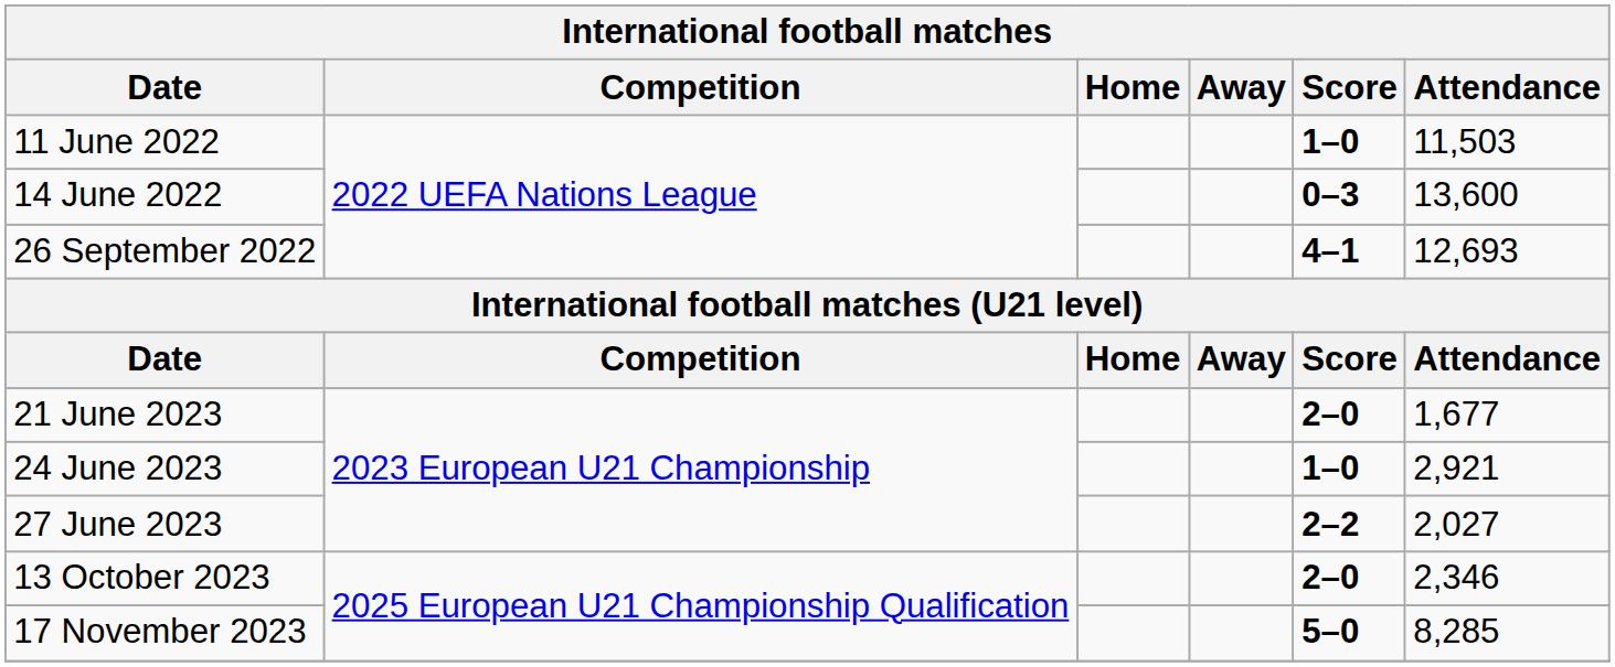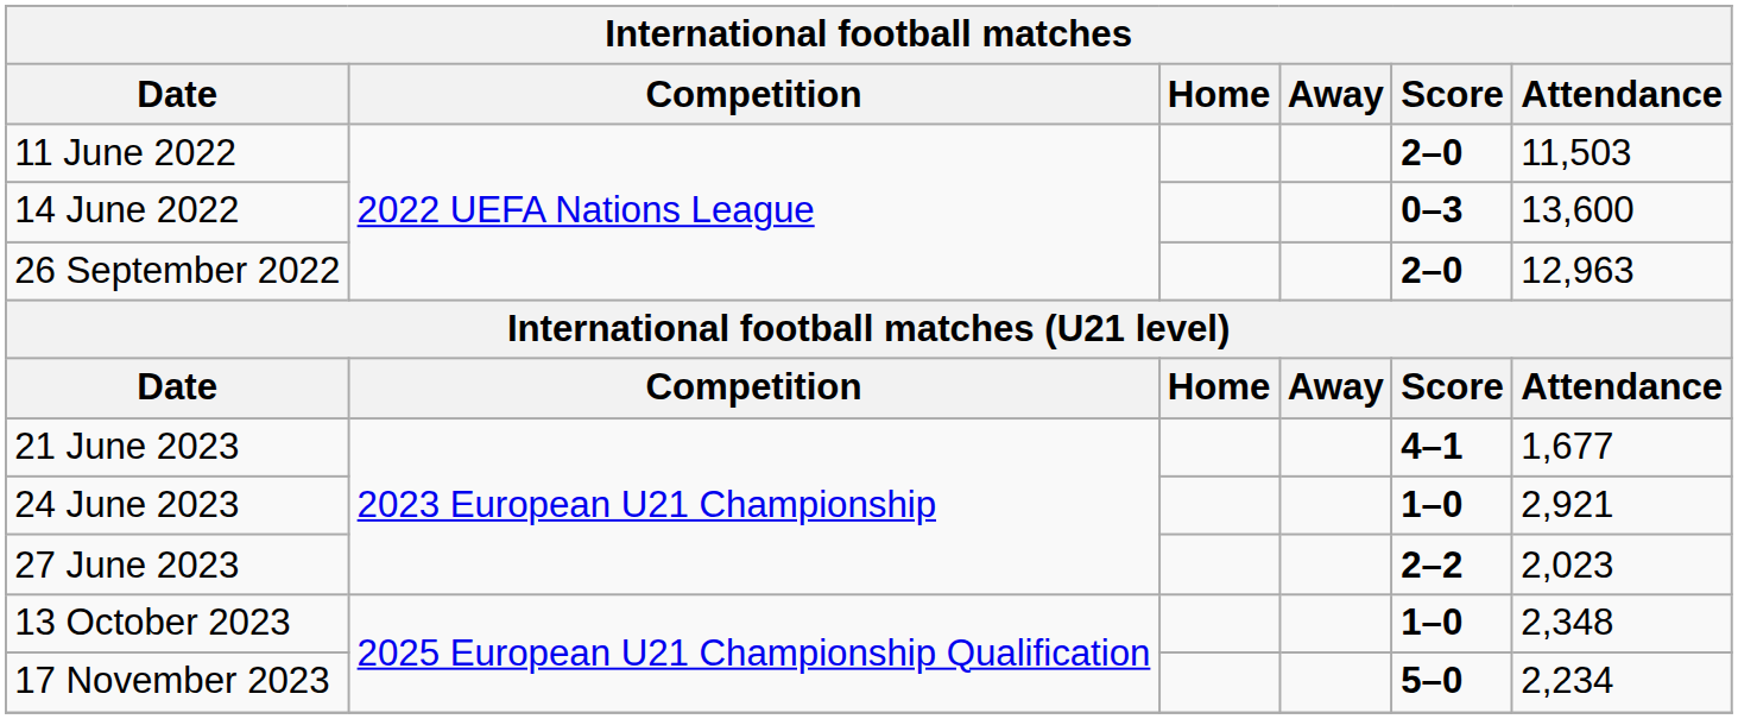11 June 2022 | Score: 1–0 -> 2–0
26 September 2022 | Score: 4–1 -> 2–0
26 September 2022 | Attendance: 12,693 -> 12,963
21 June 2023 | Score: 2–0 -> 4–1
27 June 2023 | Attendance: 2,027 -> 2,023
13 October 2023 | Score: 2–0 -> 1–0
13 October 2023 | Attendance: 2,346 -> 2,348
17 November 2023 | Attendance: 8,285 -> 2,234
